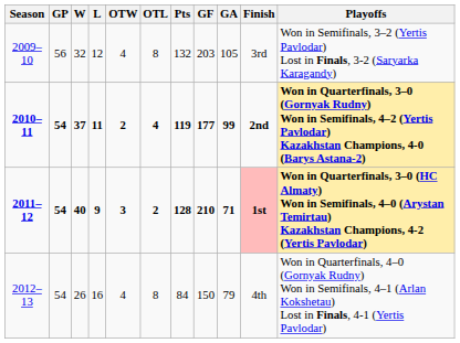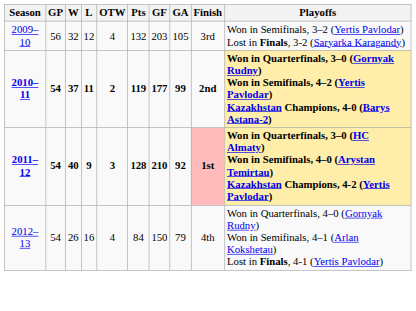- column: OTL | 8 | 4 | 2 | 8
2011–12 | GA: 71 -> 92
